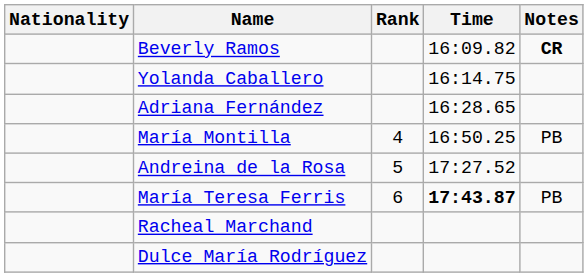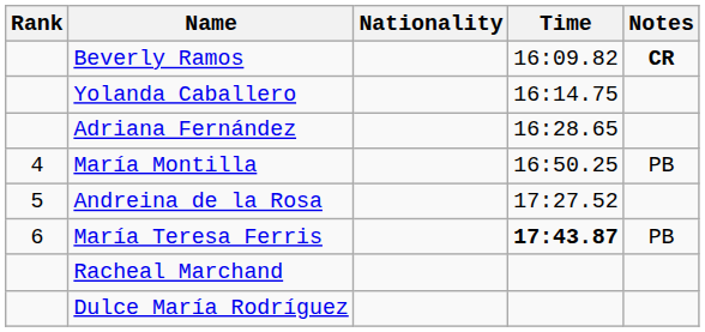columns swapped: Rank <-> Nationality
